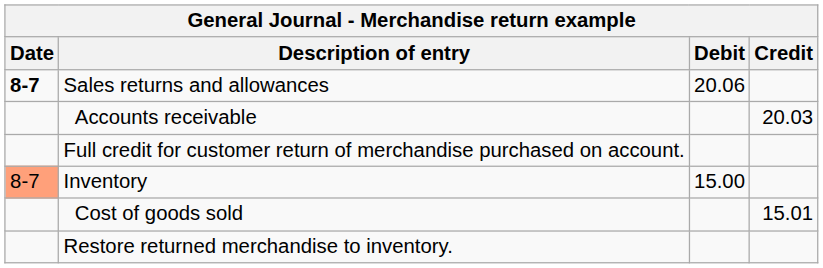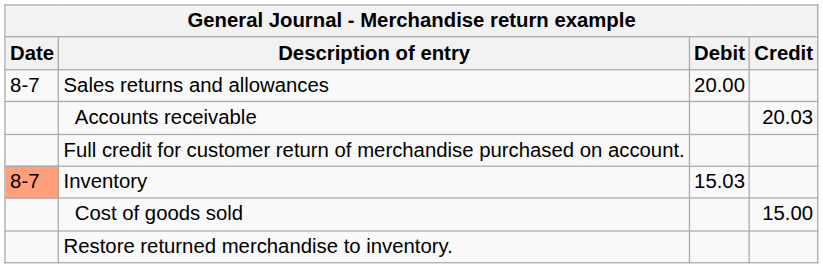Sales returns and allowances | Date: bold -> normal
Sales returns and allowances | Debit: 20.06 -> 20.00
Inventory | Debit: 15.00 -> 15.03
Cost of goods sold | Credit: 15.01 -> 15.00
